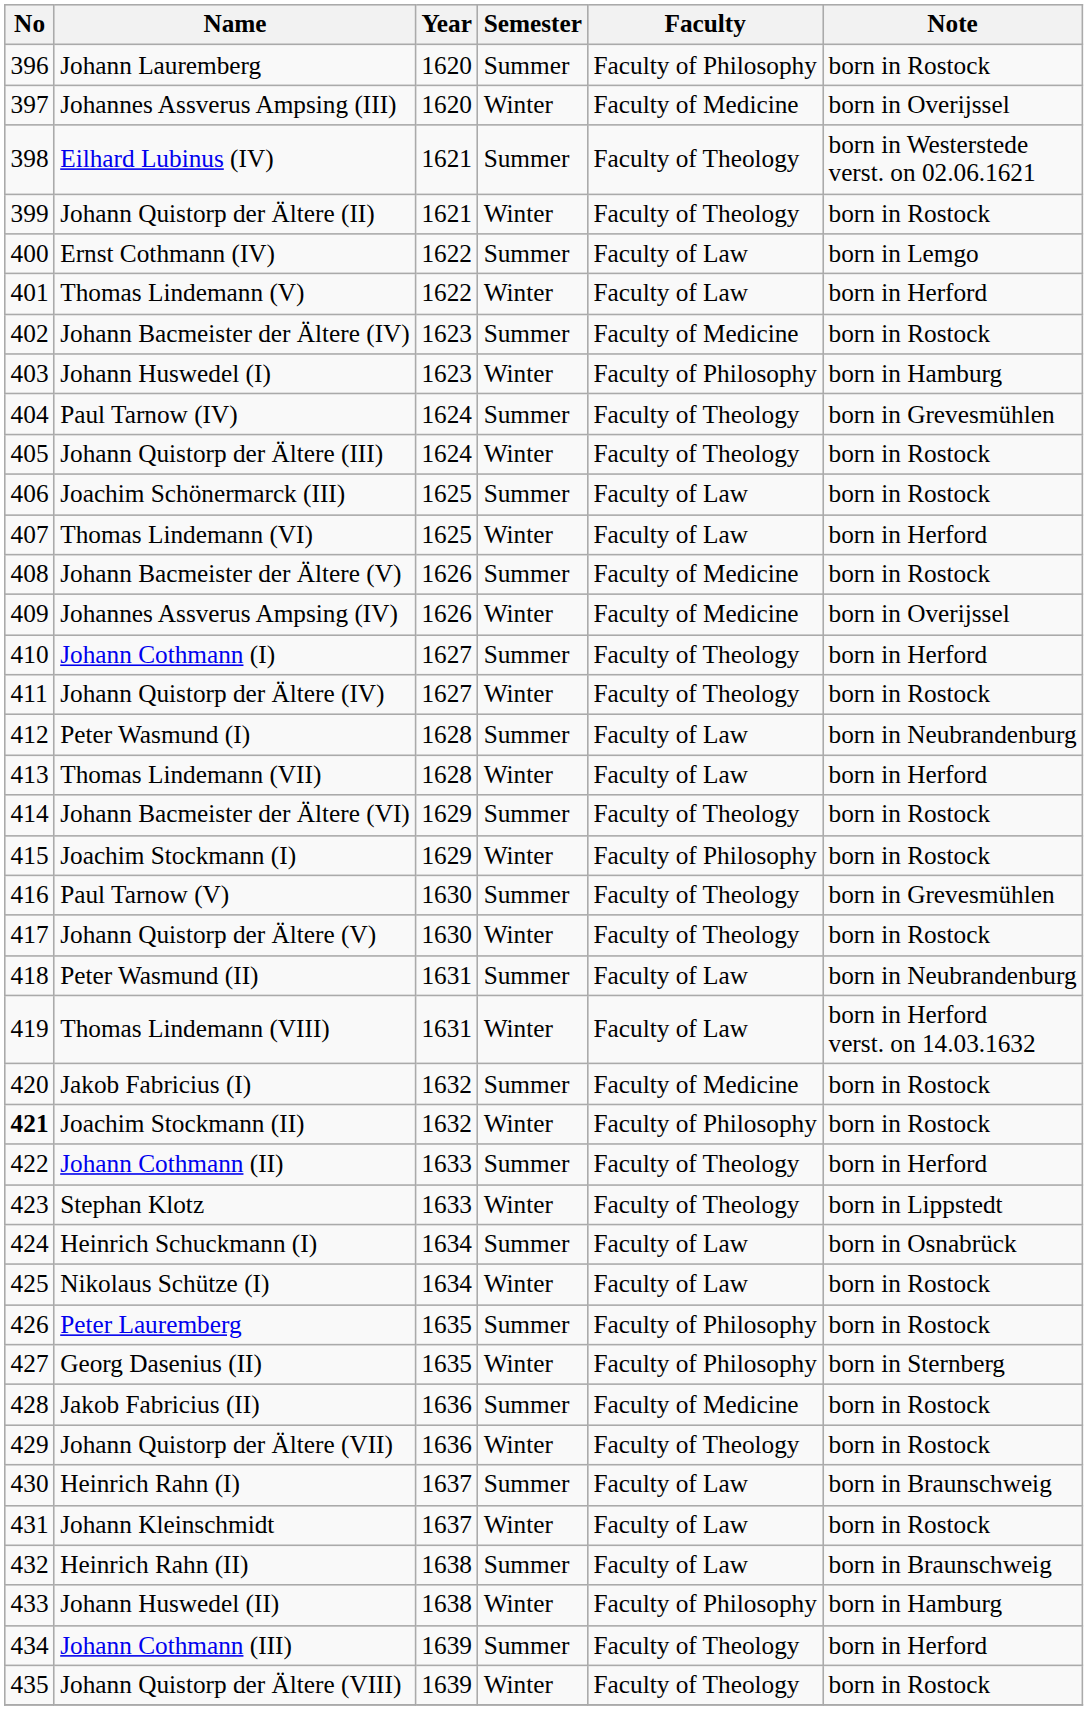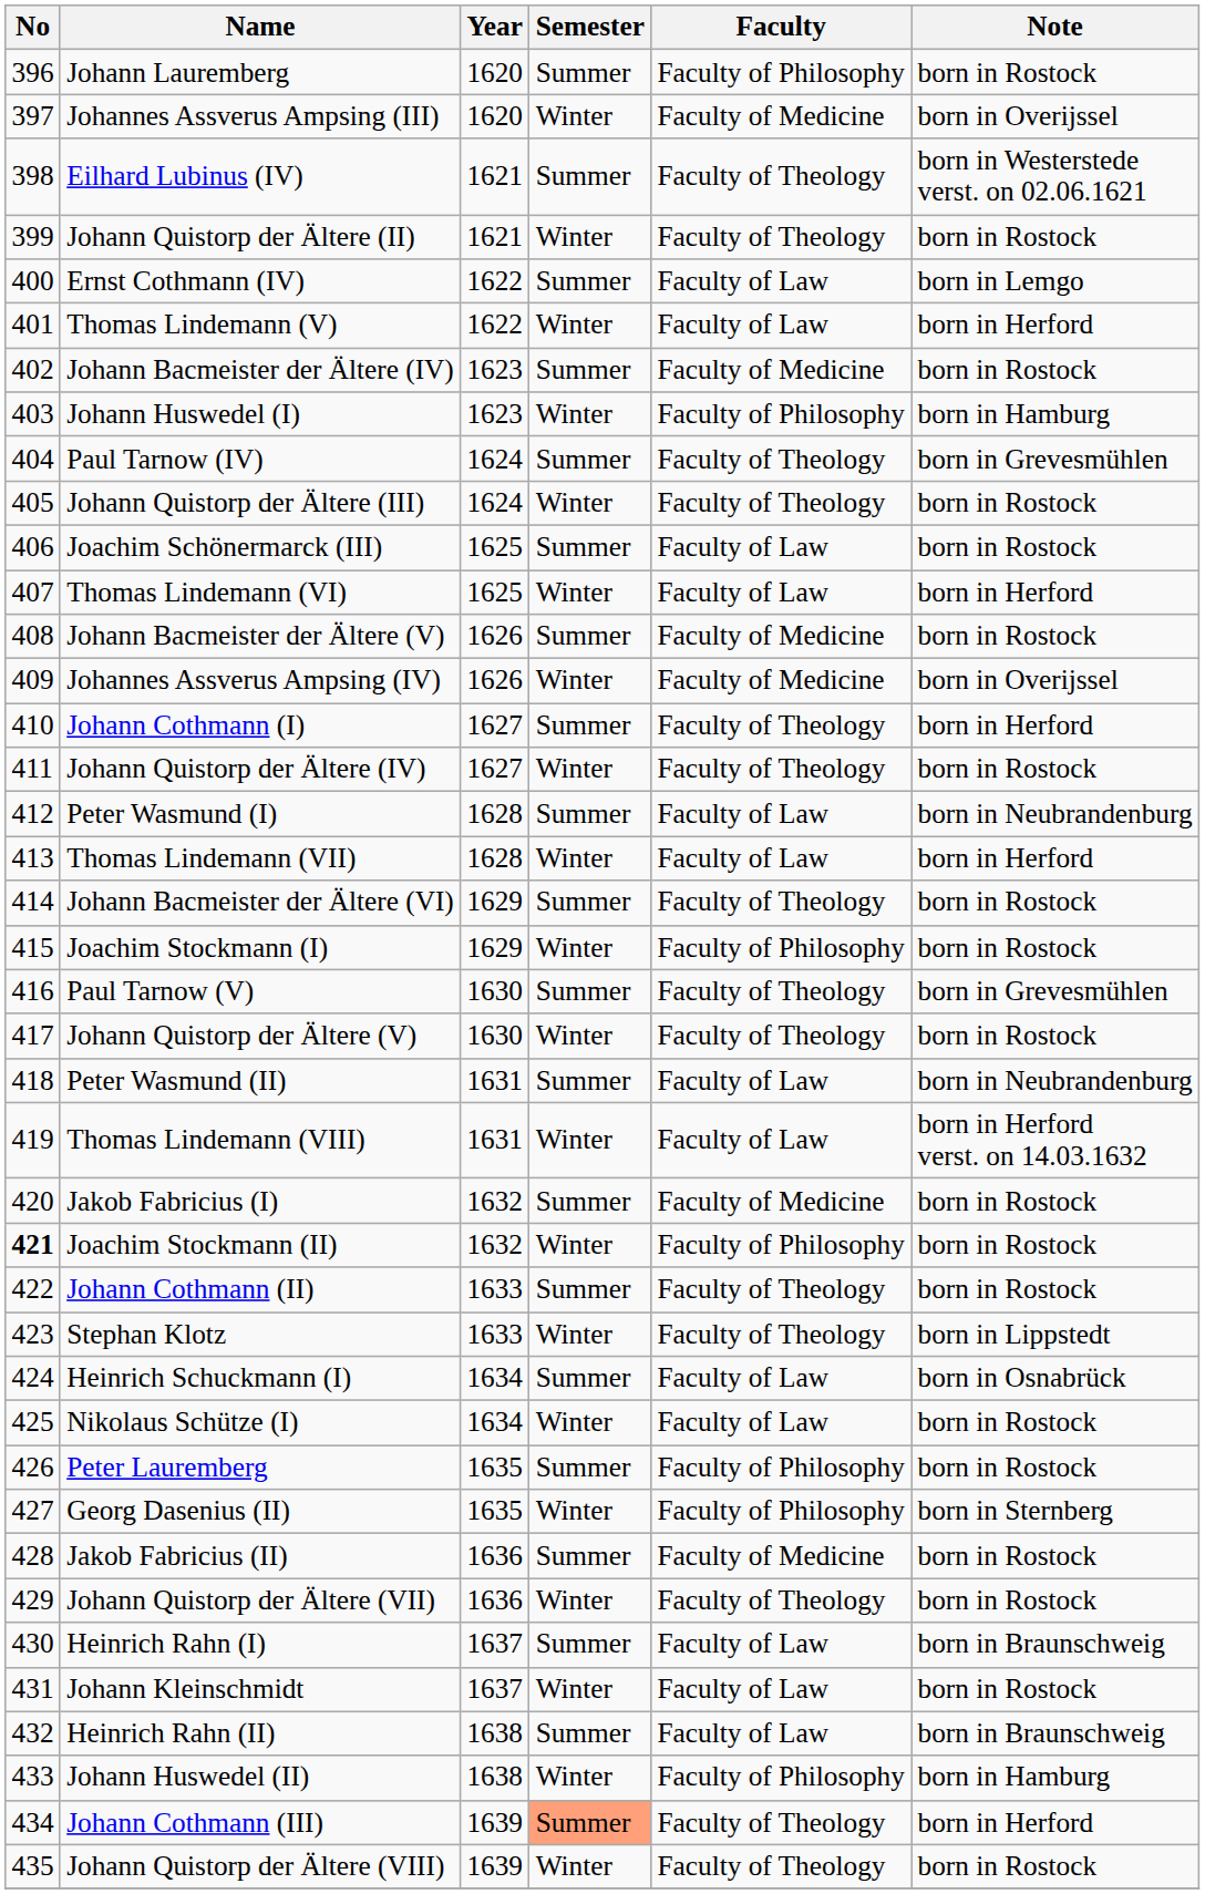Johann Cothmann (II) | Note: born in Herford -> born in Rostock
Johann Cothmann (III) | Semester: no background -> lightsalmon background
